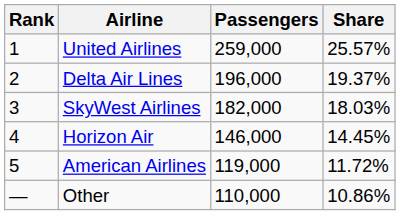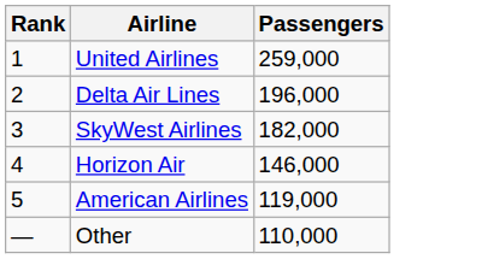- column: Share | 25.57% | 19.37% | 18.03% | 14.45% | 11.72% | 10.86%
